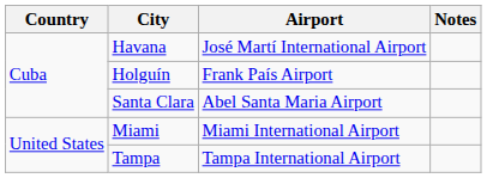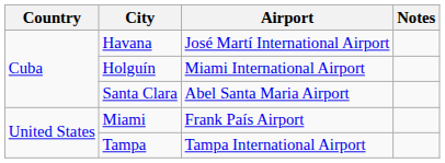Holguín | Airport: Frank País Airport -> Miami International Airport
Miami | Airport: Miami International Airport -> Frank País Airport
